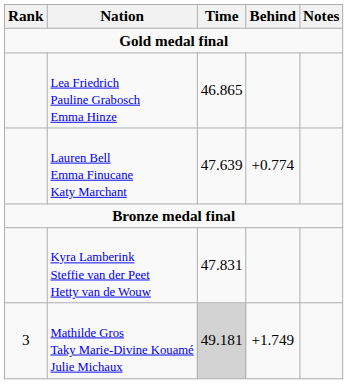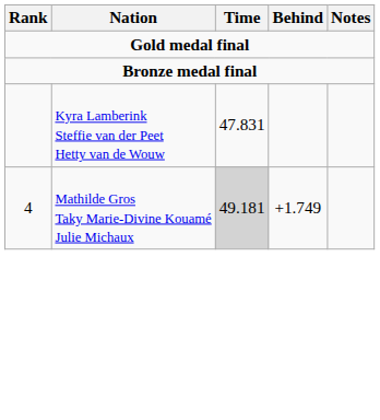- row: Lea Friedrich Pauline Grabosch Emma Hinze | 46.865
- row: Lauren Bell Emma Finucane Katy Marchant | 47.639 | +0.774
Mathilde Gros Taky Marie-Divine Kouamé Julie Michaux | Rank: 3 -> 4
